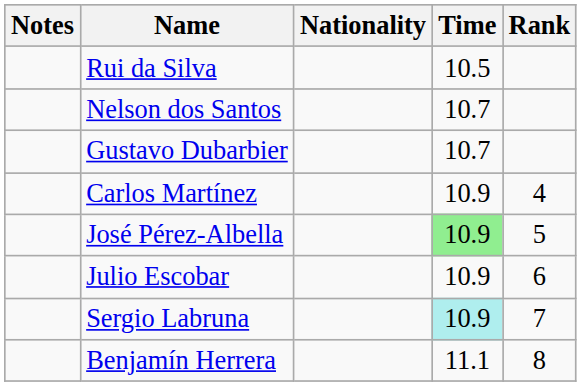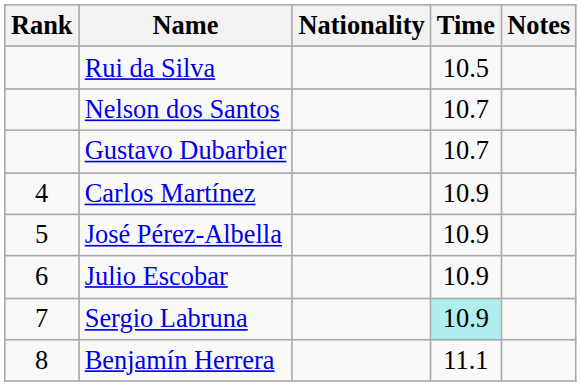columns swapped: Rank <-> Notes
José Pérez-Albella | Time: lightgreen background -> no background
